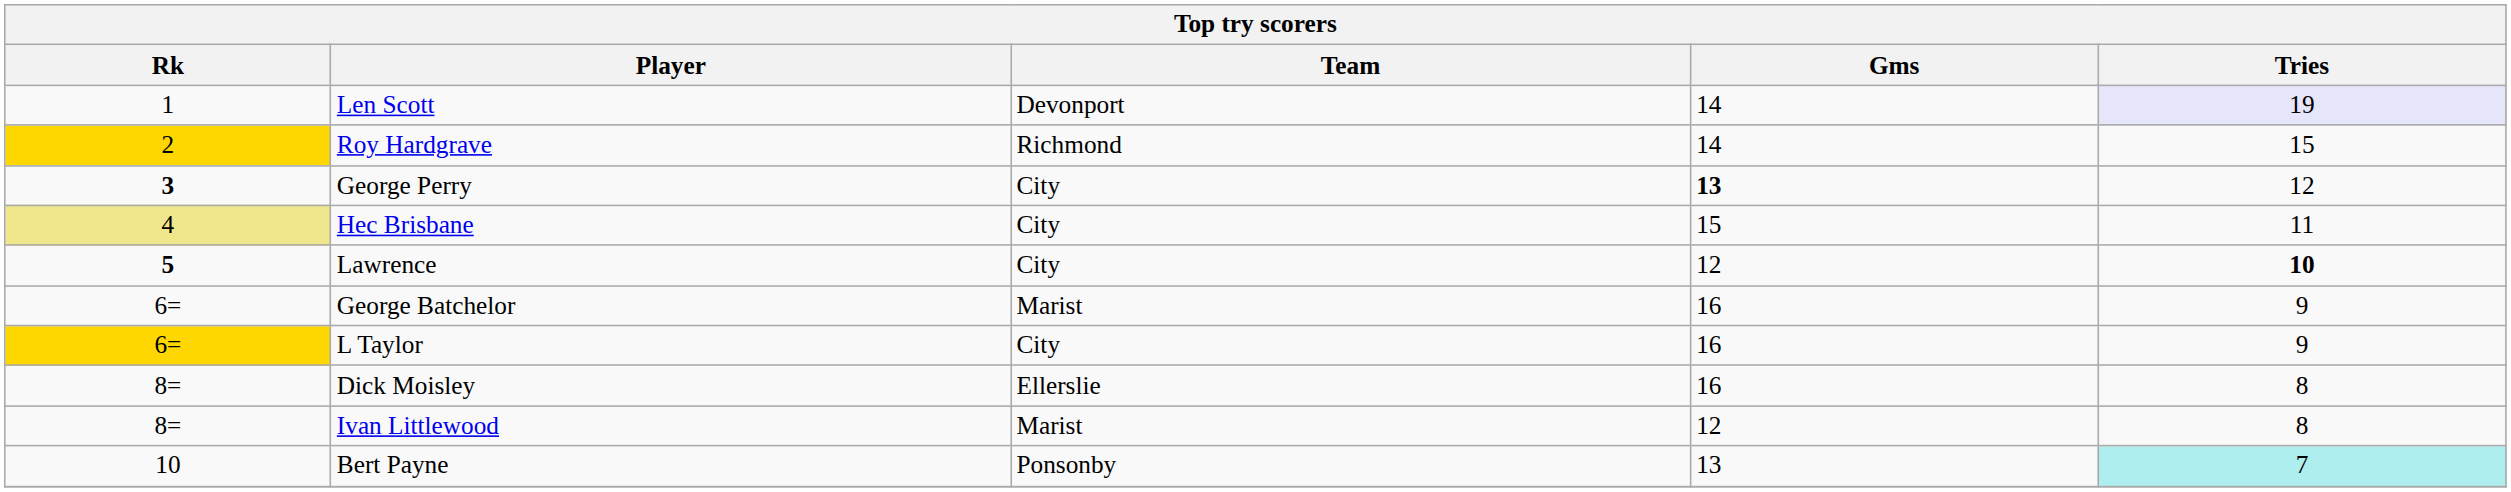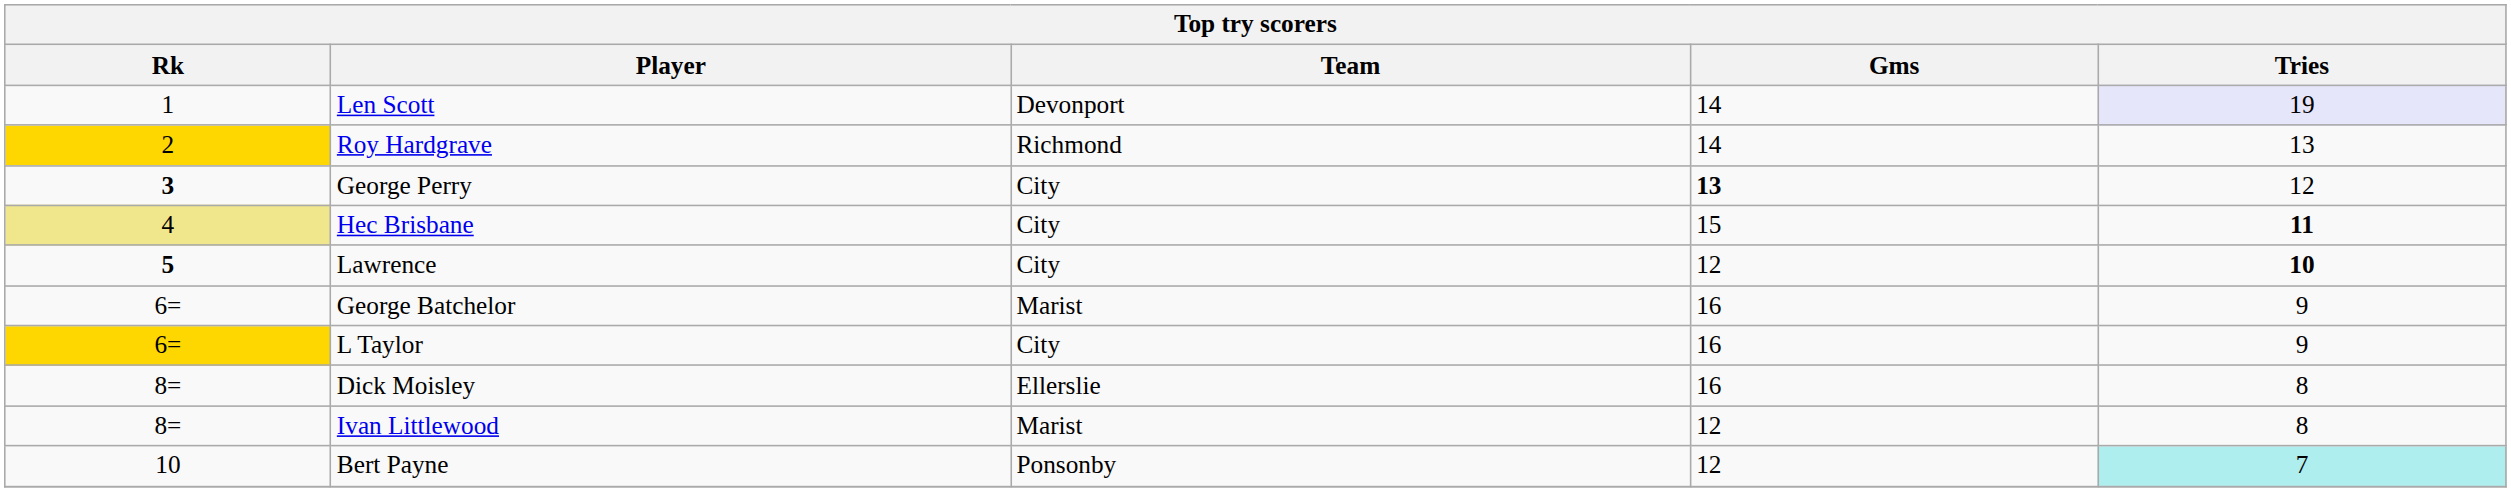Roy Hardgrave | Tries: 15 -> 13
Hec Brisbane | Tries: normal -> bold
Bert Payne | Gms: 13 -> 12
